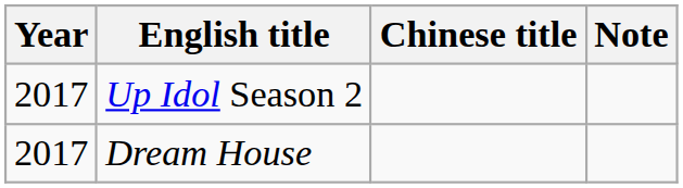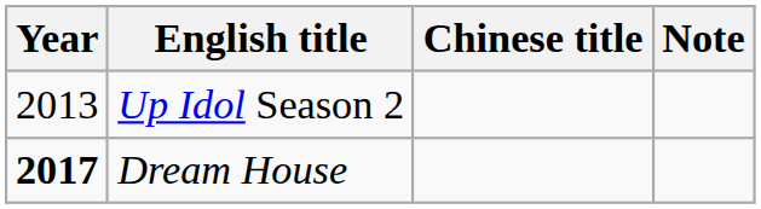Up Idol Season 2 | Year: 2017 -> 2013
Dream House | Year: normal -> bold
